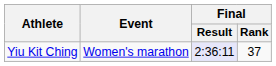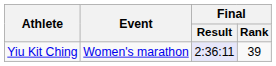Yiu Kit Ching | Final / Rank: 37 -> 39
